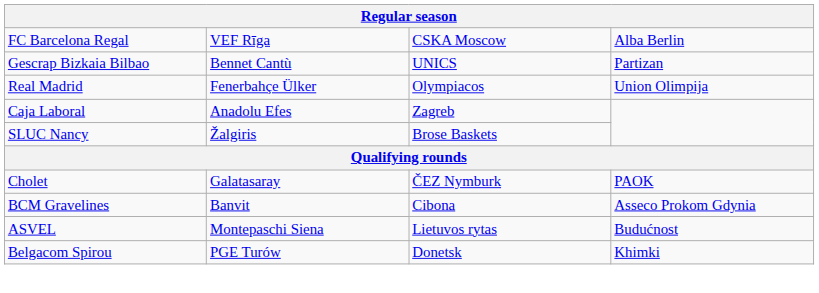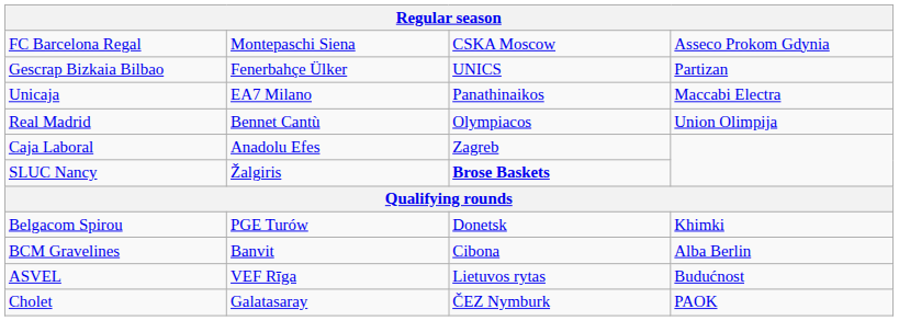FC Barcelona Regal | column 2: VEF Rīga -> Montepaschi Siena
FC Barcelona Regal | column 4: Alba Berlin -> Asseco Prokom Gdynia
Gescrap Bizkaia Bilbao | column 2: Bennet Cantù -> Fenerbahçe Ülker
+ row: Unicaja | EA7 Milano | Panathinaikos | Maccabi Electra
Real Madrid | column 2: Fenerbahçe Ülker -> Bennet Cantù
SLUC Nancy | column 3: normal -> bold
rows swapped: Cholet <-> Belgacom Spirou
BCM Gravelines | column 4: Asseco Prokom Gdynia -> Alba Berlin
ASVEL | column 2: Montepaschi Siena -> VEF Rīga
